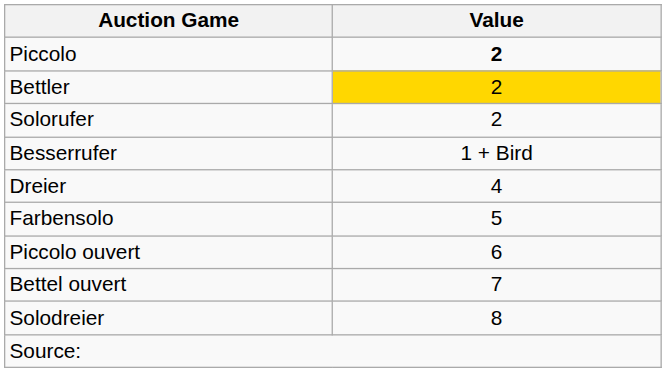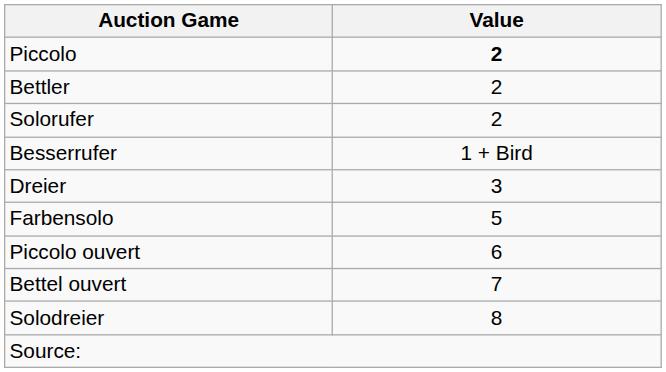Bettler | Value: gold background -> no background
Dreier | Value: 4 -> 3
